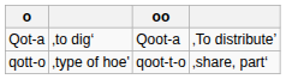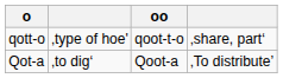rows swapped: Qot-a <-> qott-o
